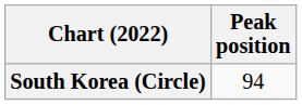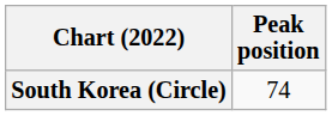South Korea (Circle) | Peak position: 94 -> 74
